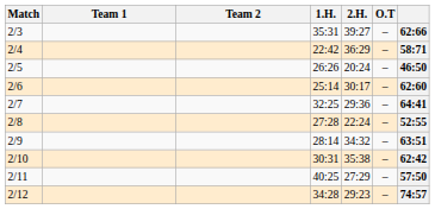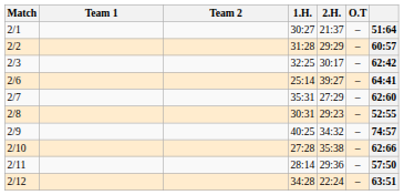+ row: 2/1 | 30:27 | 21:37 | – | 51:64
+ row: 2/2 | 31:28 | 29:29 | – | 60:57
2/3 | 1.H.: 35:31 -> 32:25
2/3 | 2.H.: 39:27 -> 30:17
2/3 | column 7: 62:66 -> 62:42
- row: 2/4 | 22:42 | 36:29 | – | 58:71
- row: 2/5 | 26:26 | 20:24 | – | 46:50
2/6 | 2.H.: 30:17 -> 39:27
2/6 | column 7: 62:60 -> 64:41
2/7 | 1.H.: 32:25 -> 35:31
2/7 | 2.H.: 29:36 -> 27:29
2/7 | column 7: 64:41 -> 62:60
2/8 | 1.H.: 27:28 -> 30:31
2/8 | 2.H.: 22:24 -> 29:23
2/9 | 1.H.: 28:14 -> 40:25
2/9 | column 7: 63:51 -> 74:57
2/10 | 1.H.: 30:31 -> 27:28
2/10 | column 7: 62:42 -> 62:66
2/11 | 1.H.: 40:25 -> 28:14
2/11 | 2.H.: 27:29 -> 29:36
2/12 | 2.H.: 29:23 -> 22:24
2/12 | column 7: 74:57 -> 63:51
